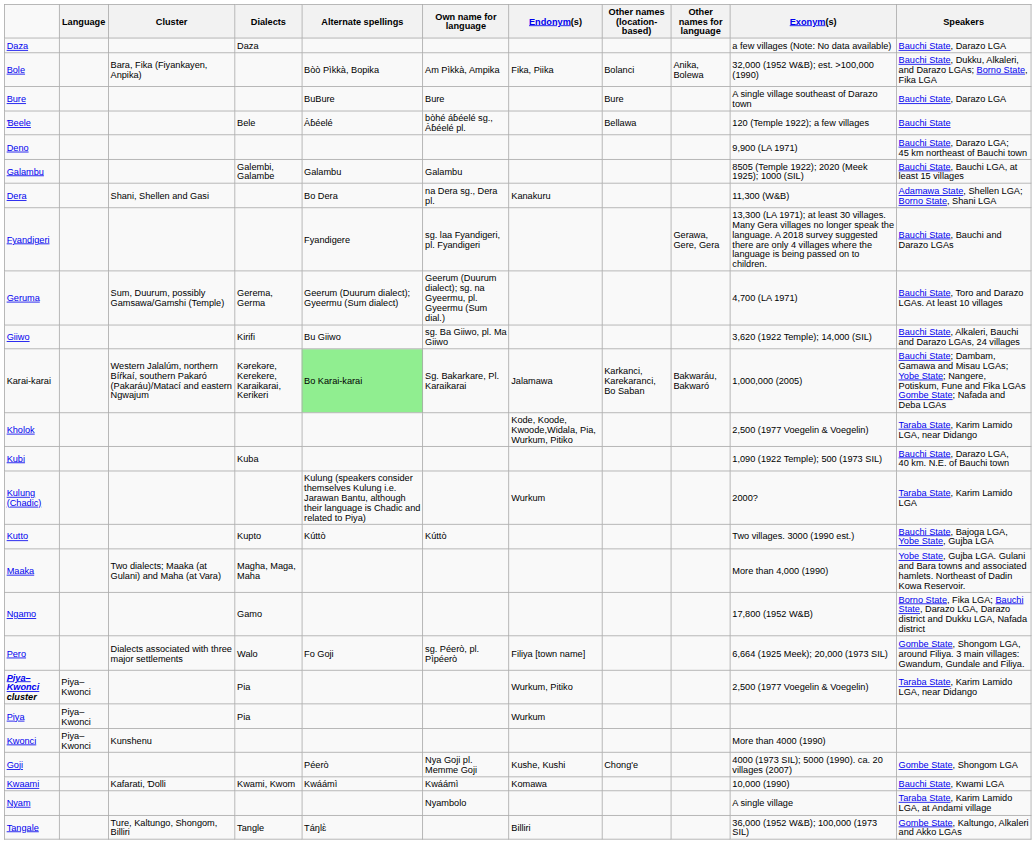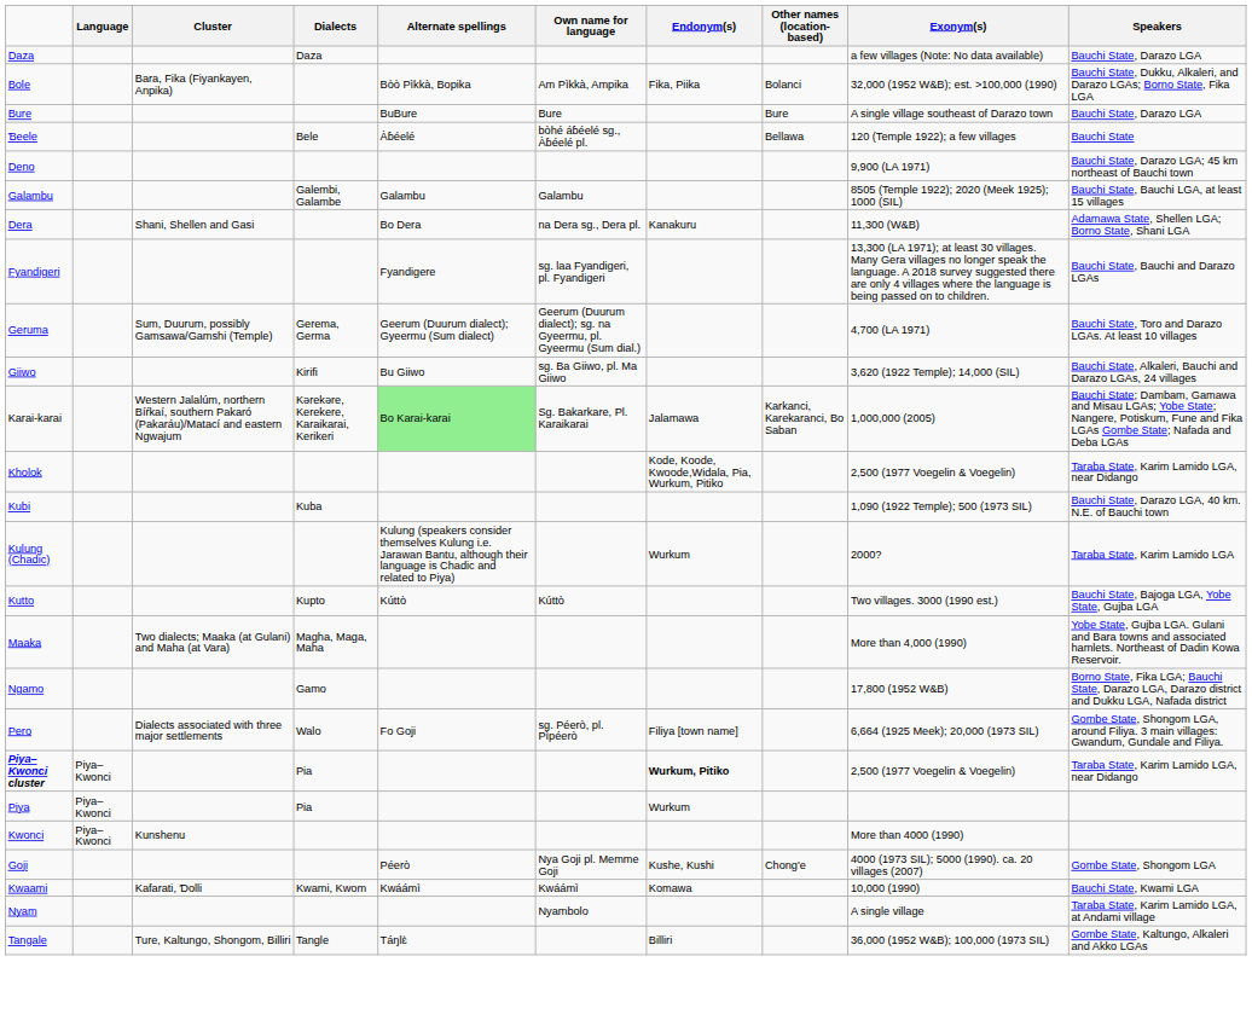- column: Other names for language | Anika, Bolewa | Gerawa, Gere, Gera | Bakwaráu, Bakwaró
Piya–Kwonci cluster | Endonym(s): normal -> bold
